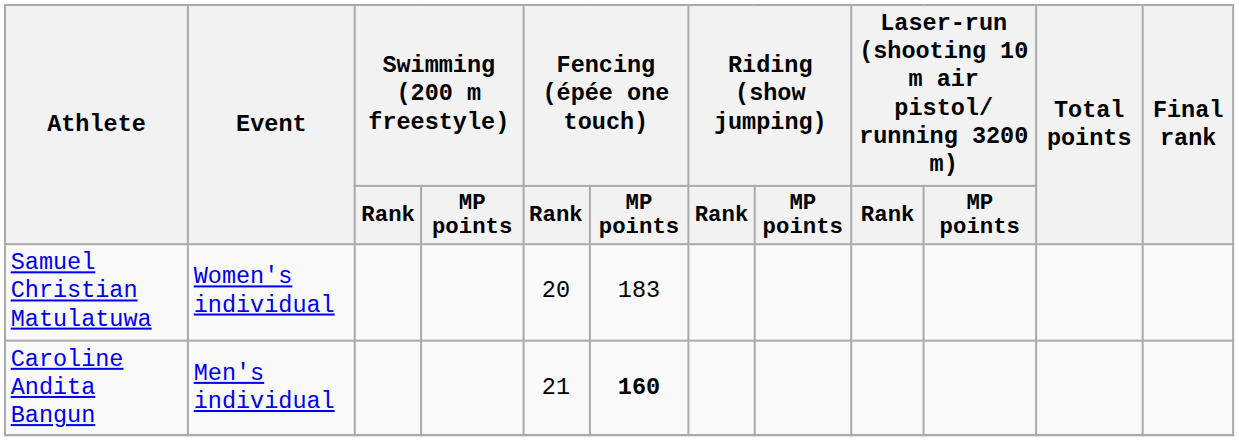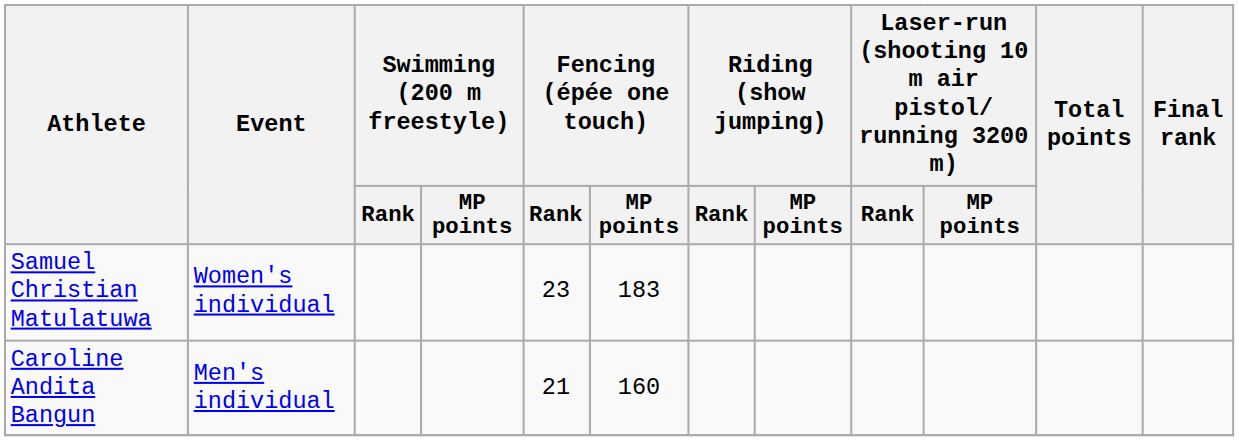Samuel Christian Matulatuwa | Fencing (épée one touch) / Rank: 20 -> 23
Caroline Andita Bangun | Fencing (épée one touch) / MP points: bold -> normal
